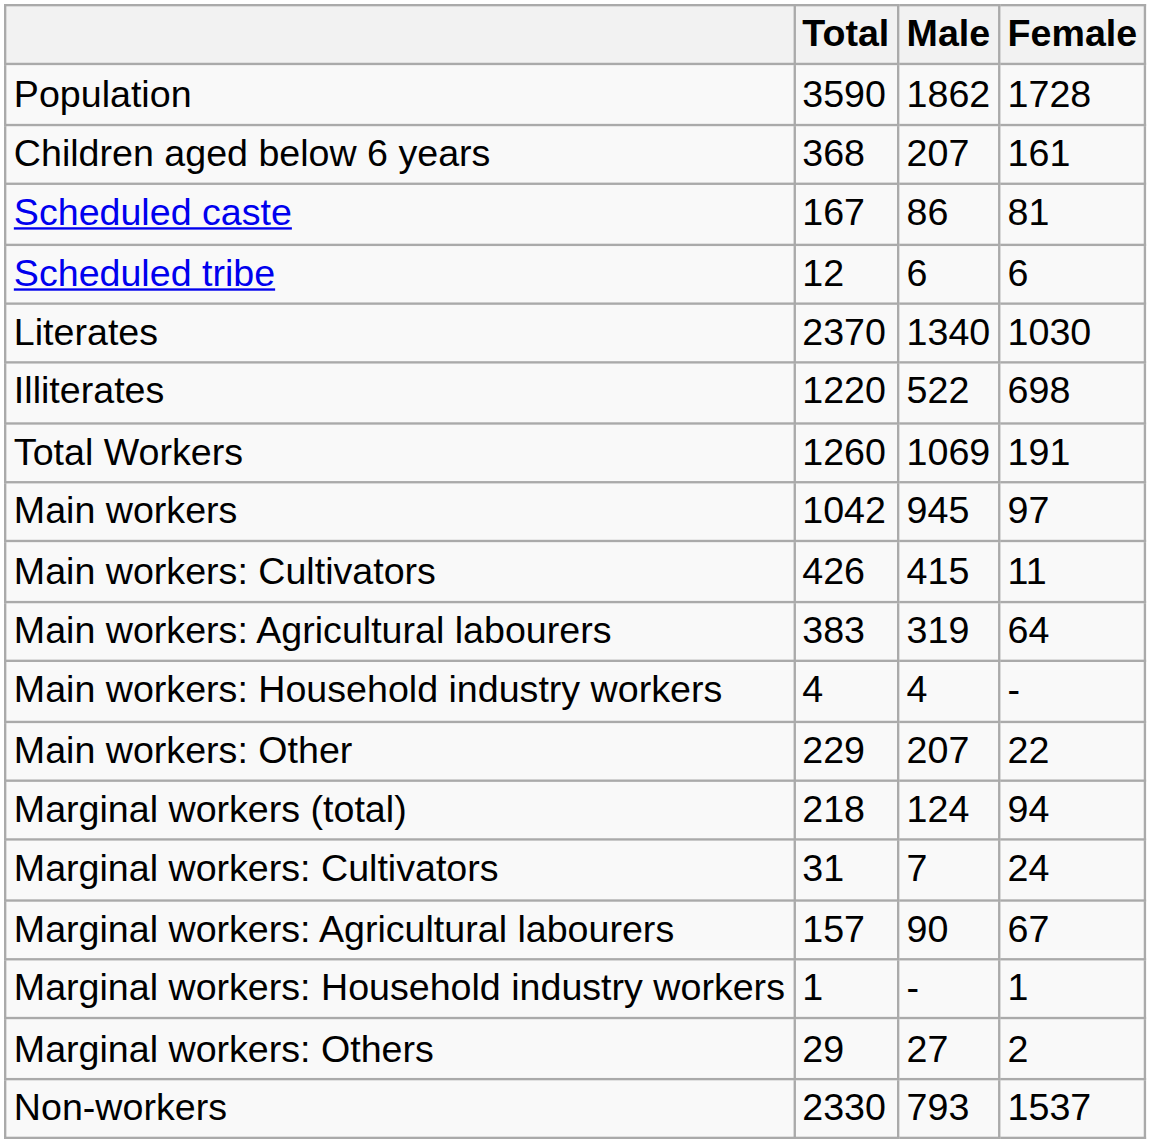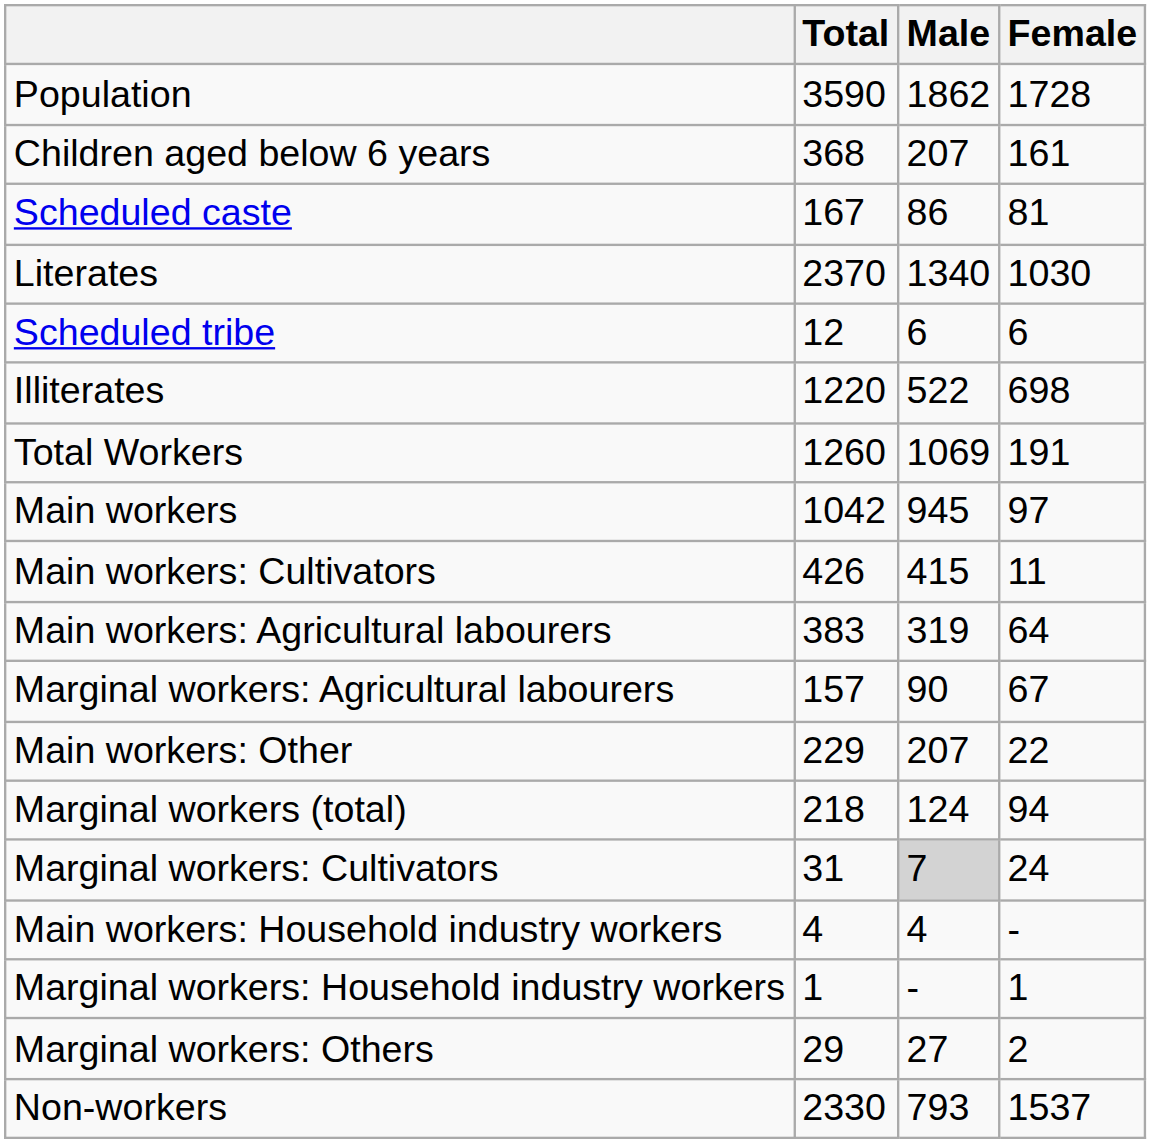rows swapped: Scheduled tribe <-> Literates
rows swapped: Main workers: Household industry workers <-> Marginal workers: Agricultural labourers
Marginal workers: Cultivators | Male: no background -> lightgrey background
